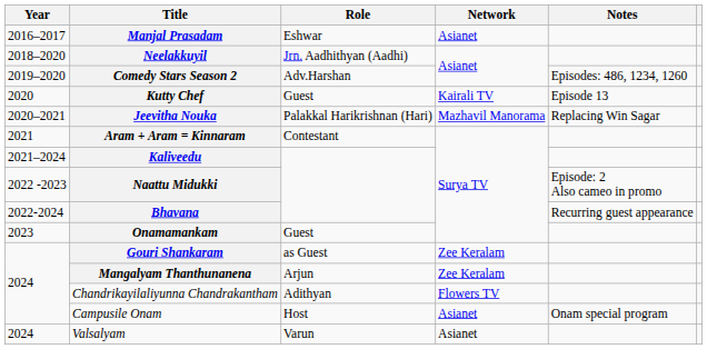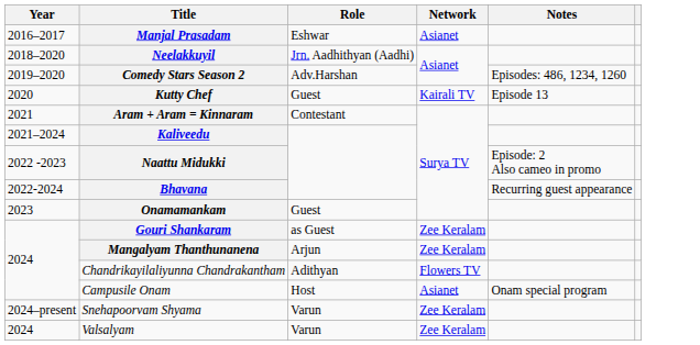- row: 2020–2021 | Jeevitha Nouka | Palakkal Harikrishnan (Hari) | Mazhavil Manorama | Replacing Win Sagar
+ row: 2024–present | Snehapoorvam Shyama | Varun | Zee Keralam
Valsalyam | Network: Asianet -> Zee Keralam
